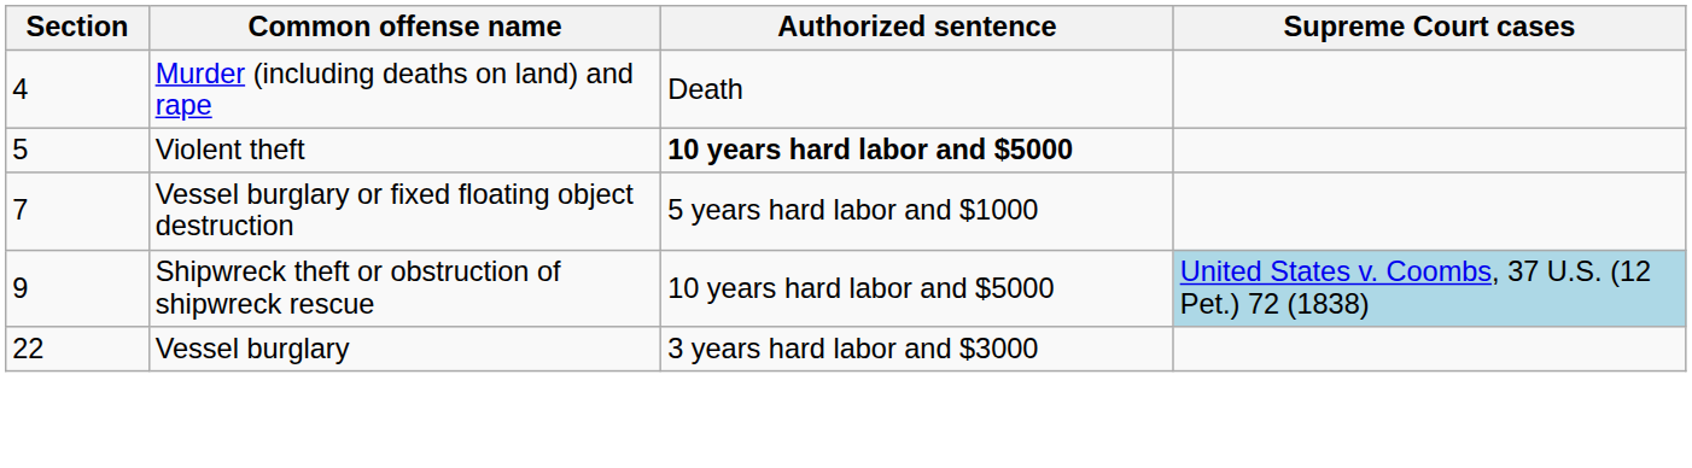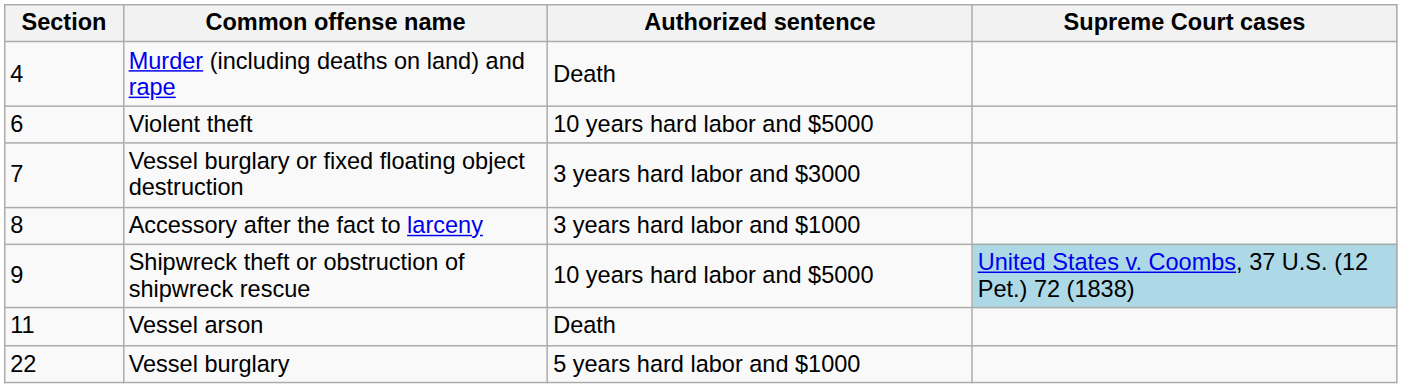Violent theft | Section: 5 -> 6
Violent theft | Authorized sentence: bold -> normal
Vessel burglary or fixed floating object destruction | Authorized sentence: 5 years hard labor and $1000 -> 3 years hard labor and $3000
+ row: 8 | Accessory after the fact to larceny | 3 years hard labor and $1000
+ row: 11 | Vessel arson | Death
Vessel burglary | Authorized sentence: 3 years hard labor and $3000 -> 5 years hard labor and $1000
